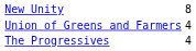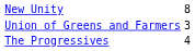Union of Greens and Farmers | column 3: 4 -> 3
